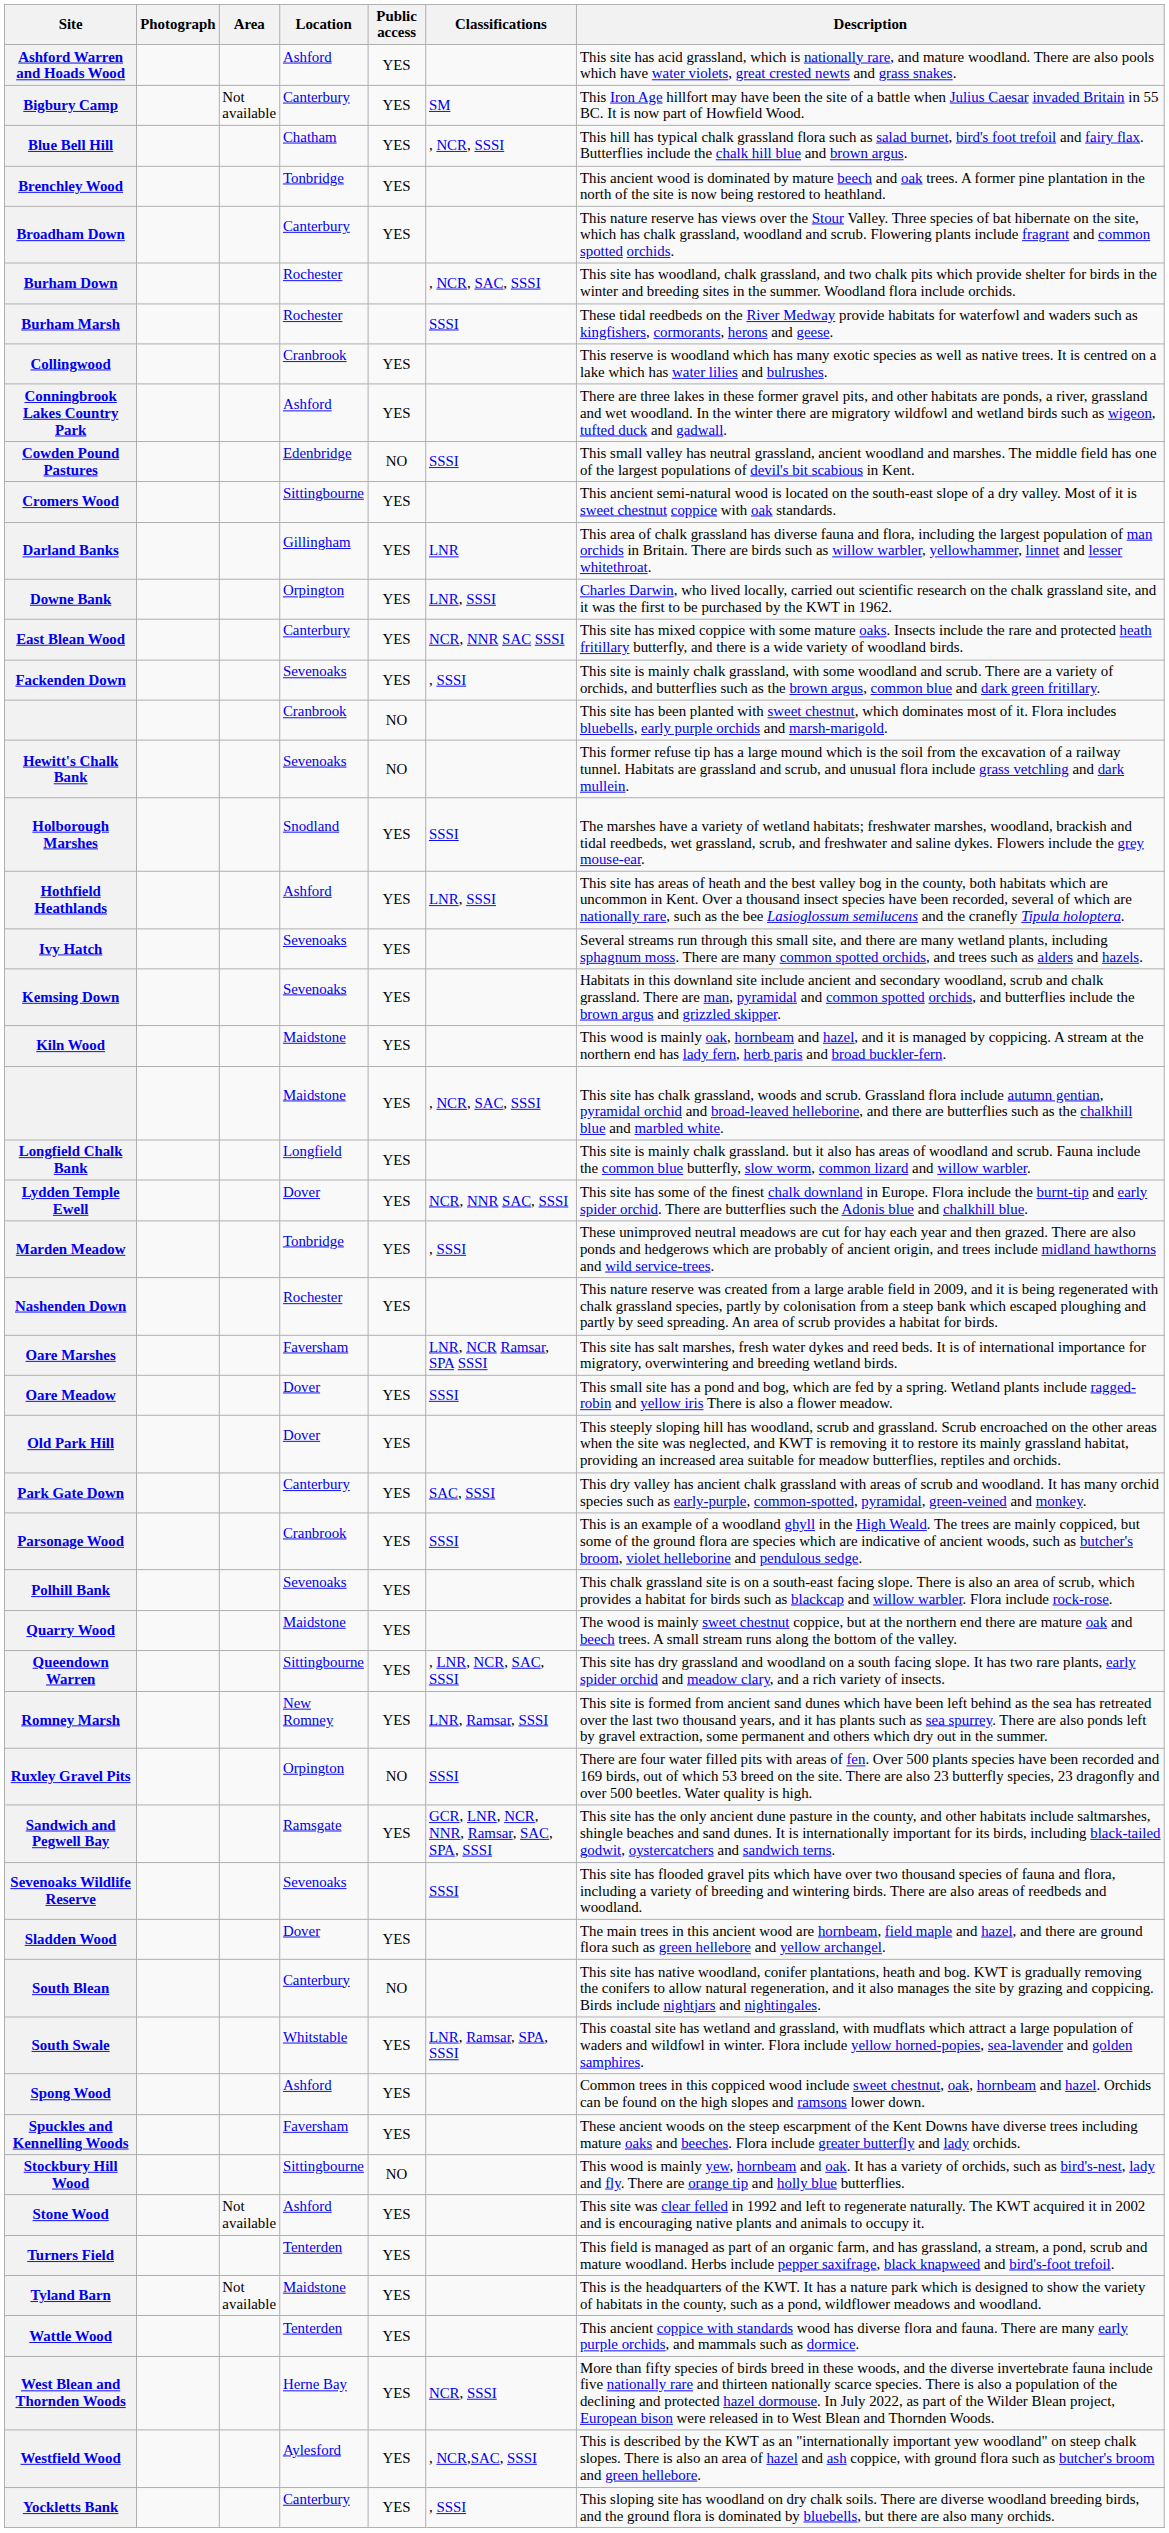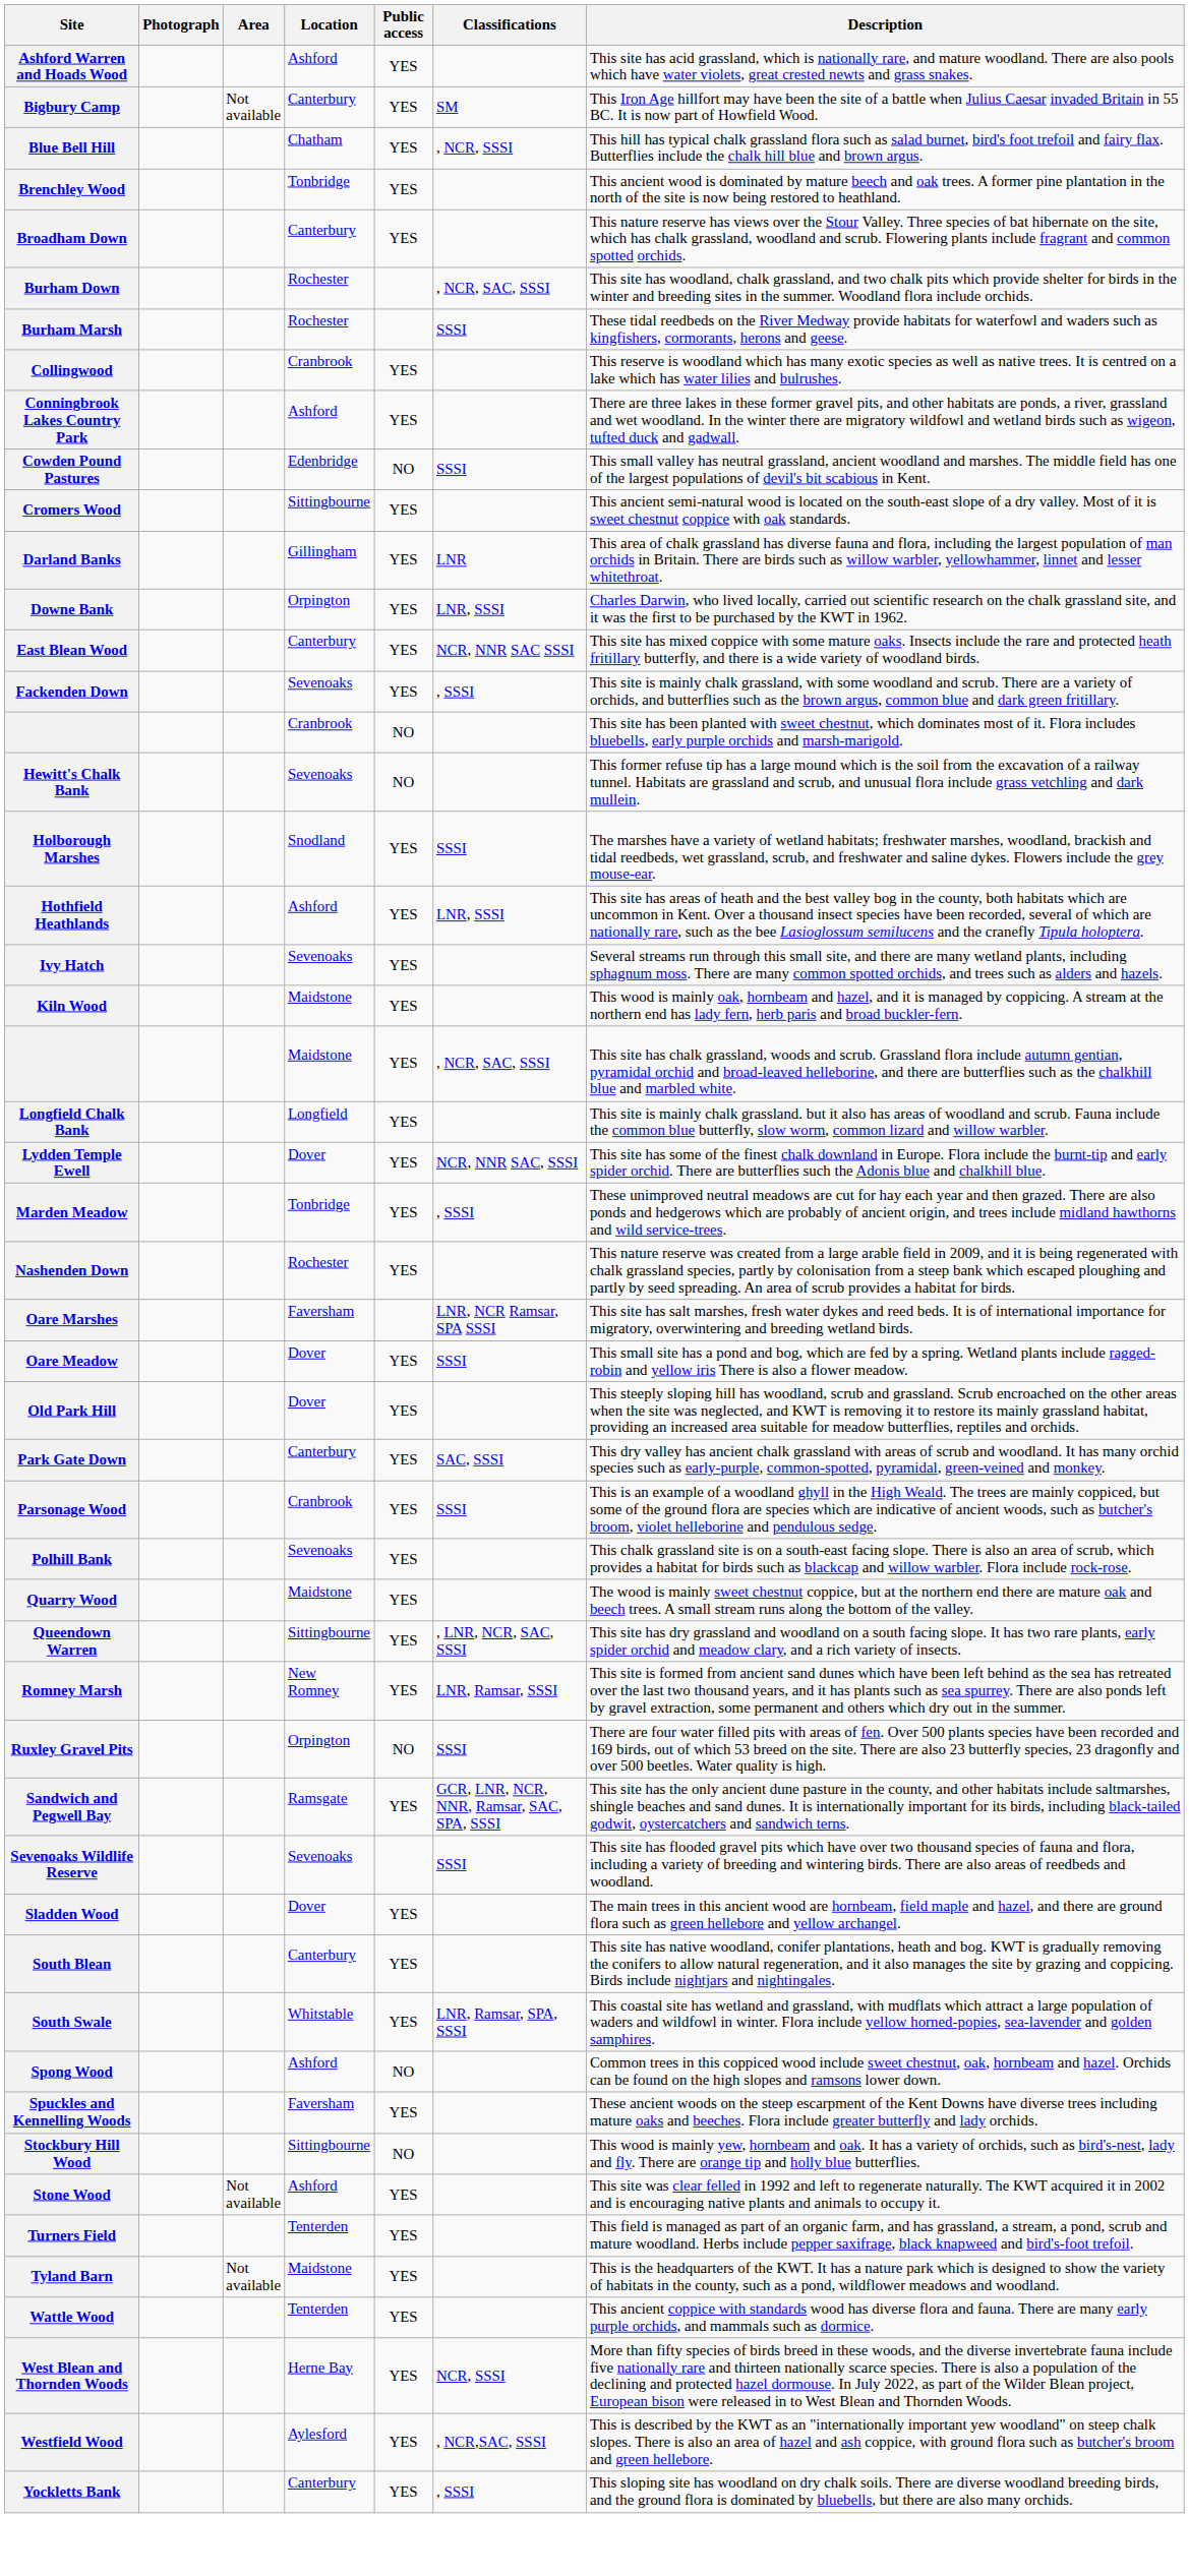- row: Kemsing Down | Sevenoaks | YES | Habitats in this downland site include ancient and secondary woodland, scrub and chalk grassland. There are man, pyramidal and common spotted orchids, and butterflies include the brown argus and grizzled skipper.
South Blean | Public access: NO -> YES
Spong Wood | Public access: YES -> NO
